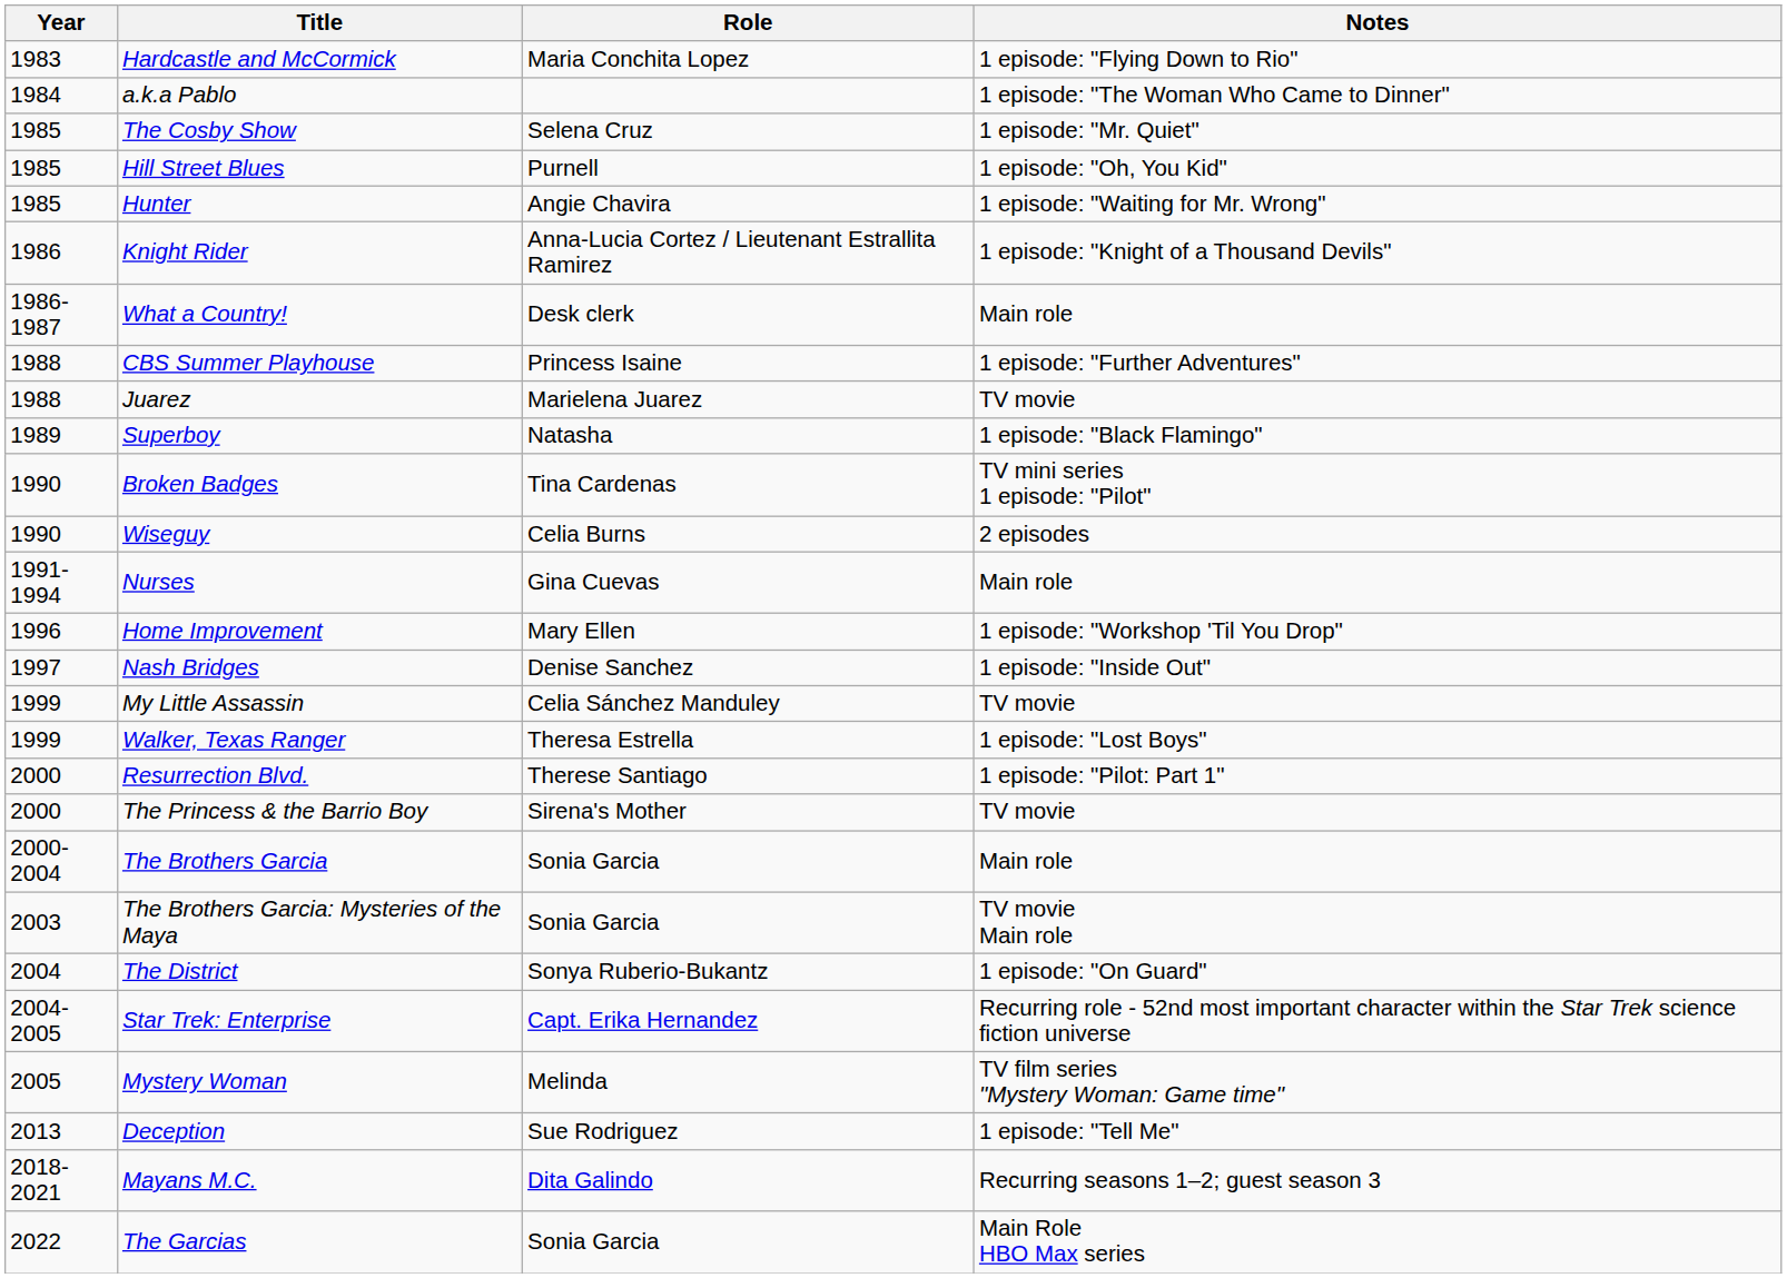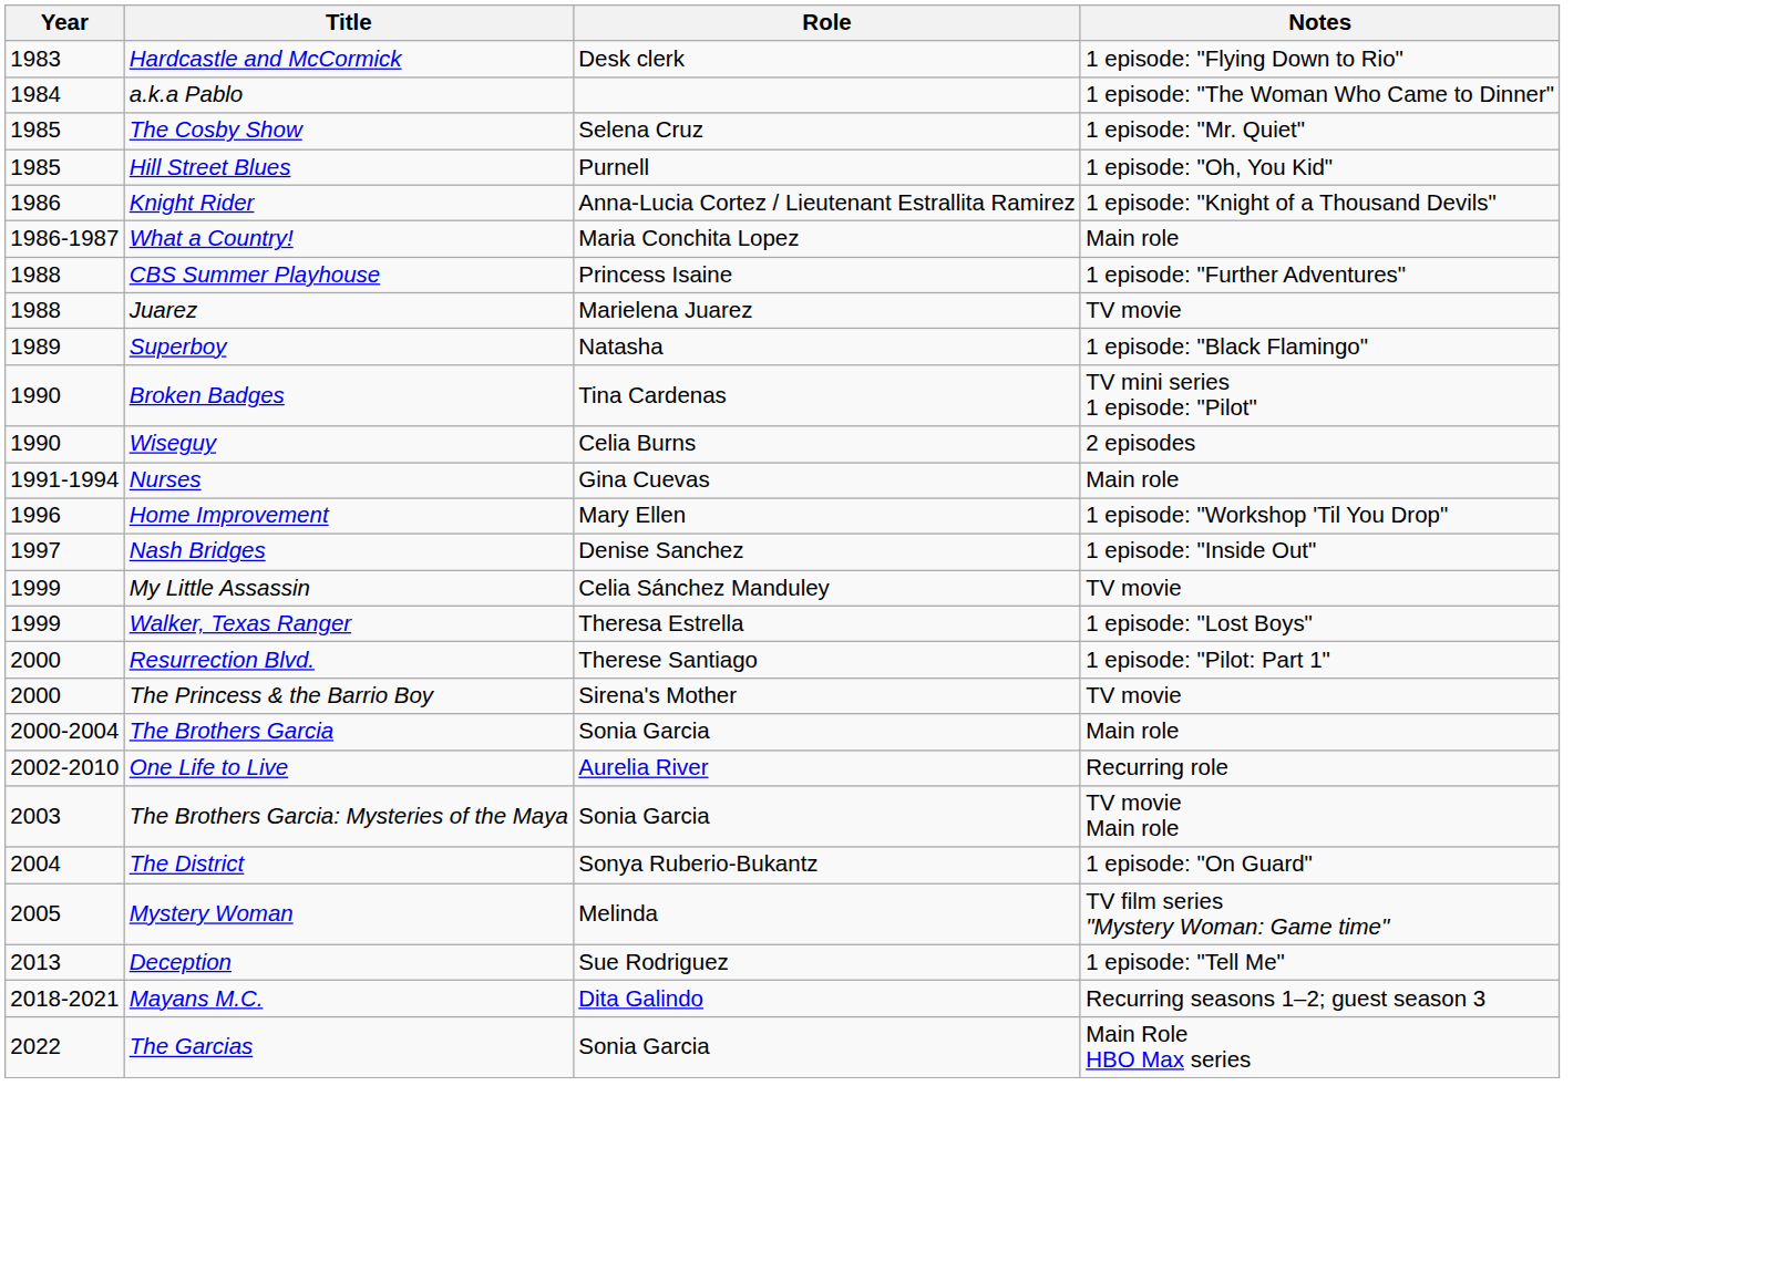Hardcastle and McCormick | Role: Maria Conchita Lopez -> Desk clerk
- row: 1985 | Hunter | Angie Chavira | 1 episode: "Waiting for Mr. Wrong"
What a Country! | Role: Desk clerk -> Maria Conchita Lopez
+ row: 2002-2010 | One Life to Live | Aurelia River | Recurring role
- row: 2004-2005 | Star Trek: Enterprise | Capt. Erika Hernandez | Recurring role - 52nd most important character within the Star Trek science fiction universe
